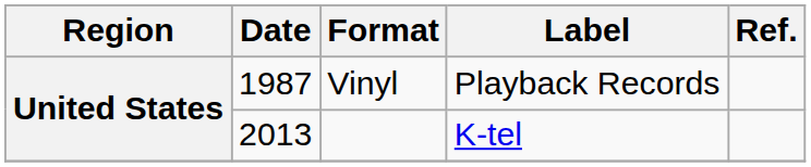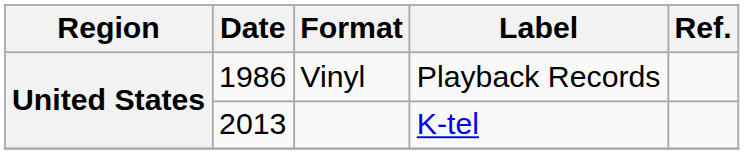Vinyl | Date: 1987 -> 1986
